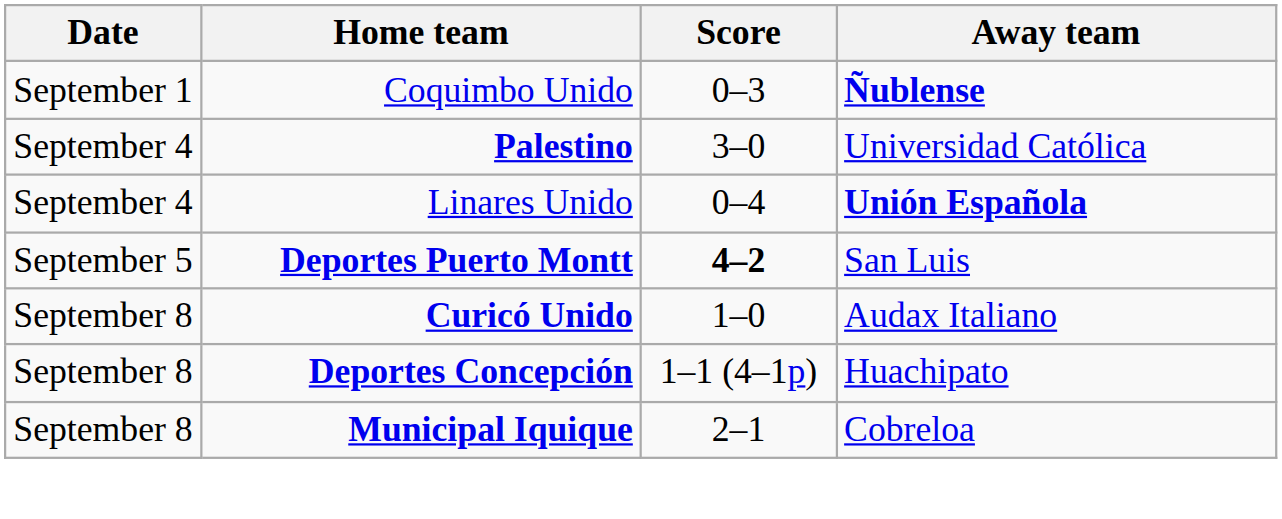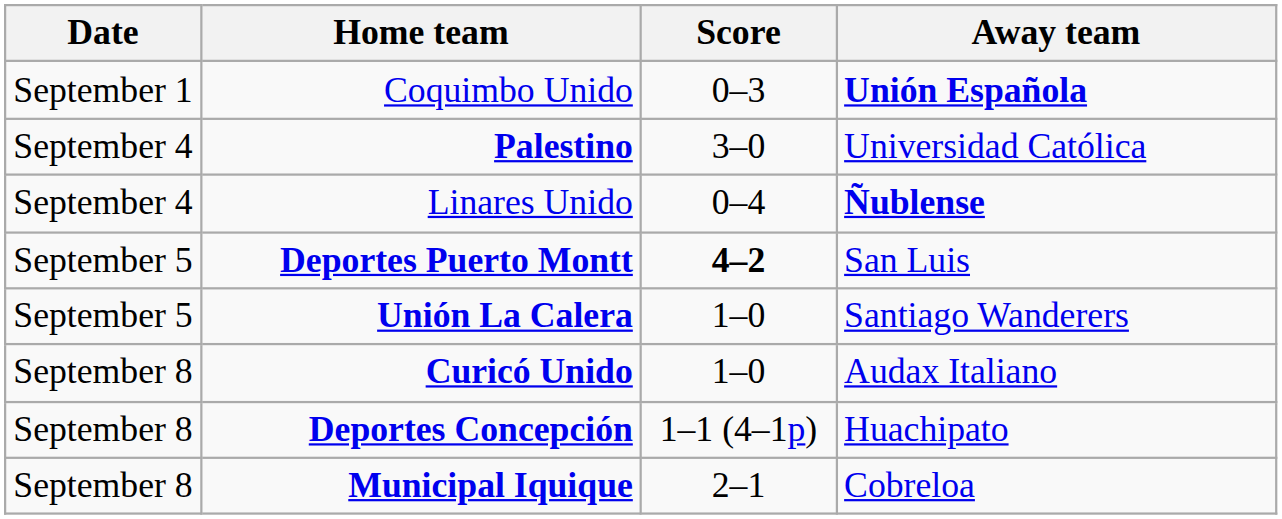Coquimbo Unido | Away team: Ñublense -> Unión Española
Linares Unido | Away team: Unión Española -> Ñublense
+ row: September 5 | Unión La Calera | 1–0 | Santiago Wanderers
